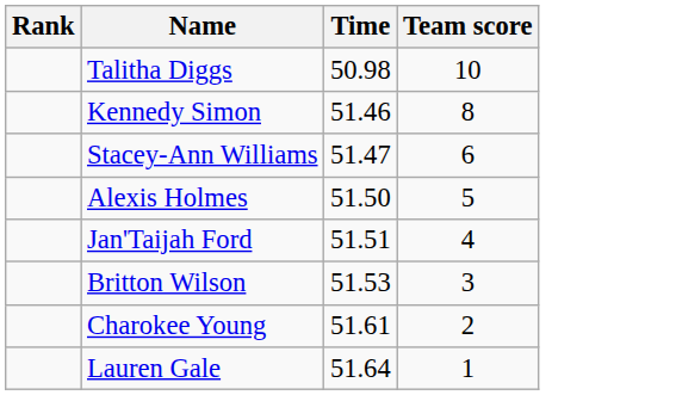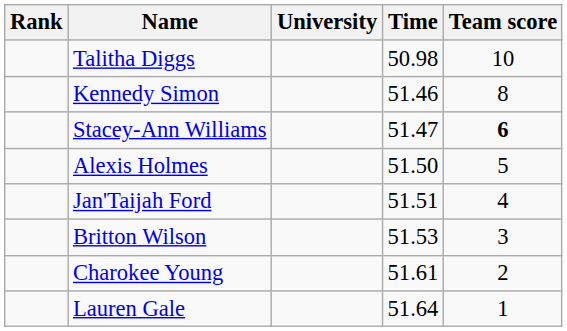+ column: University
Stacey-Ann Williams | Team score: normal -> bold
